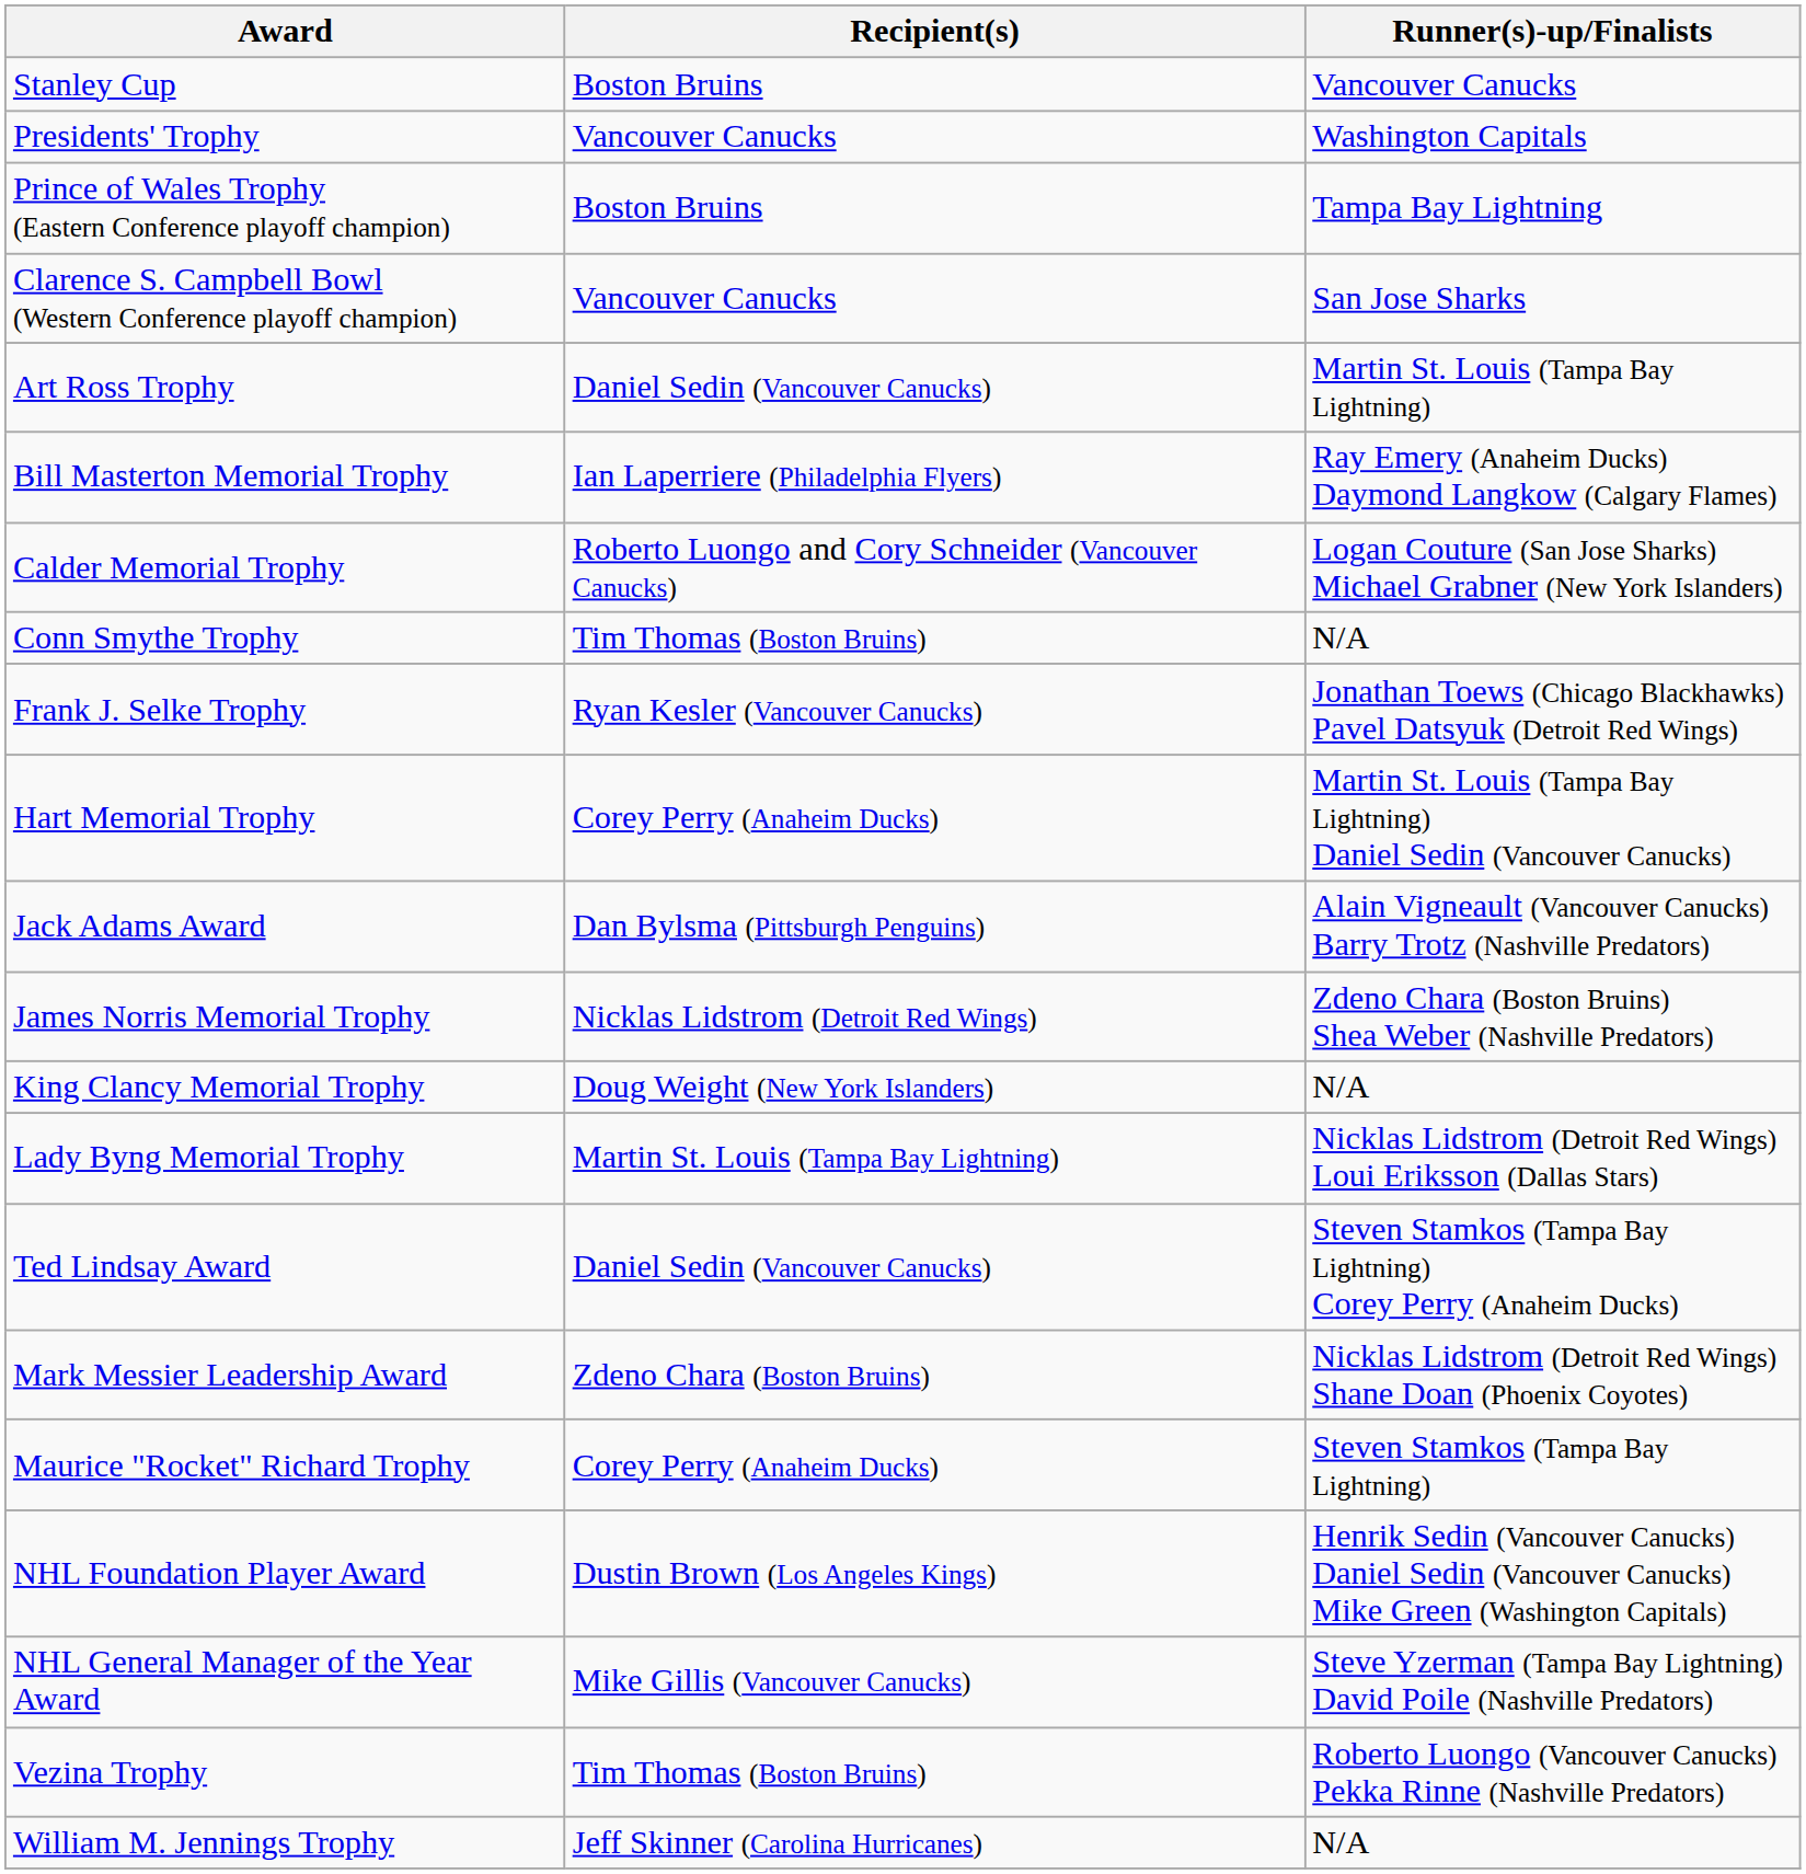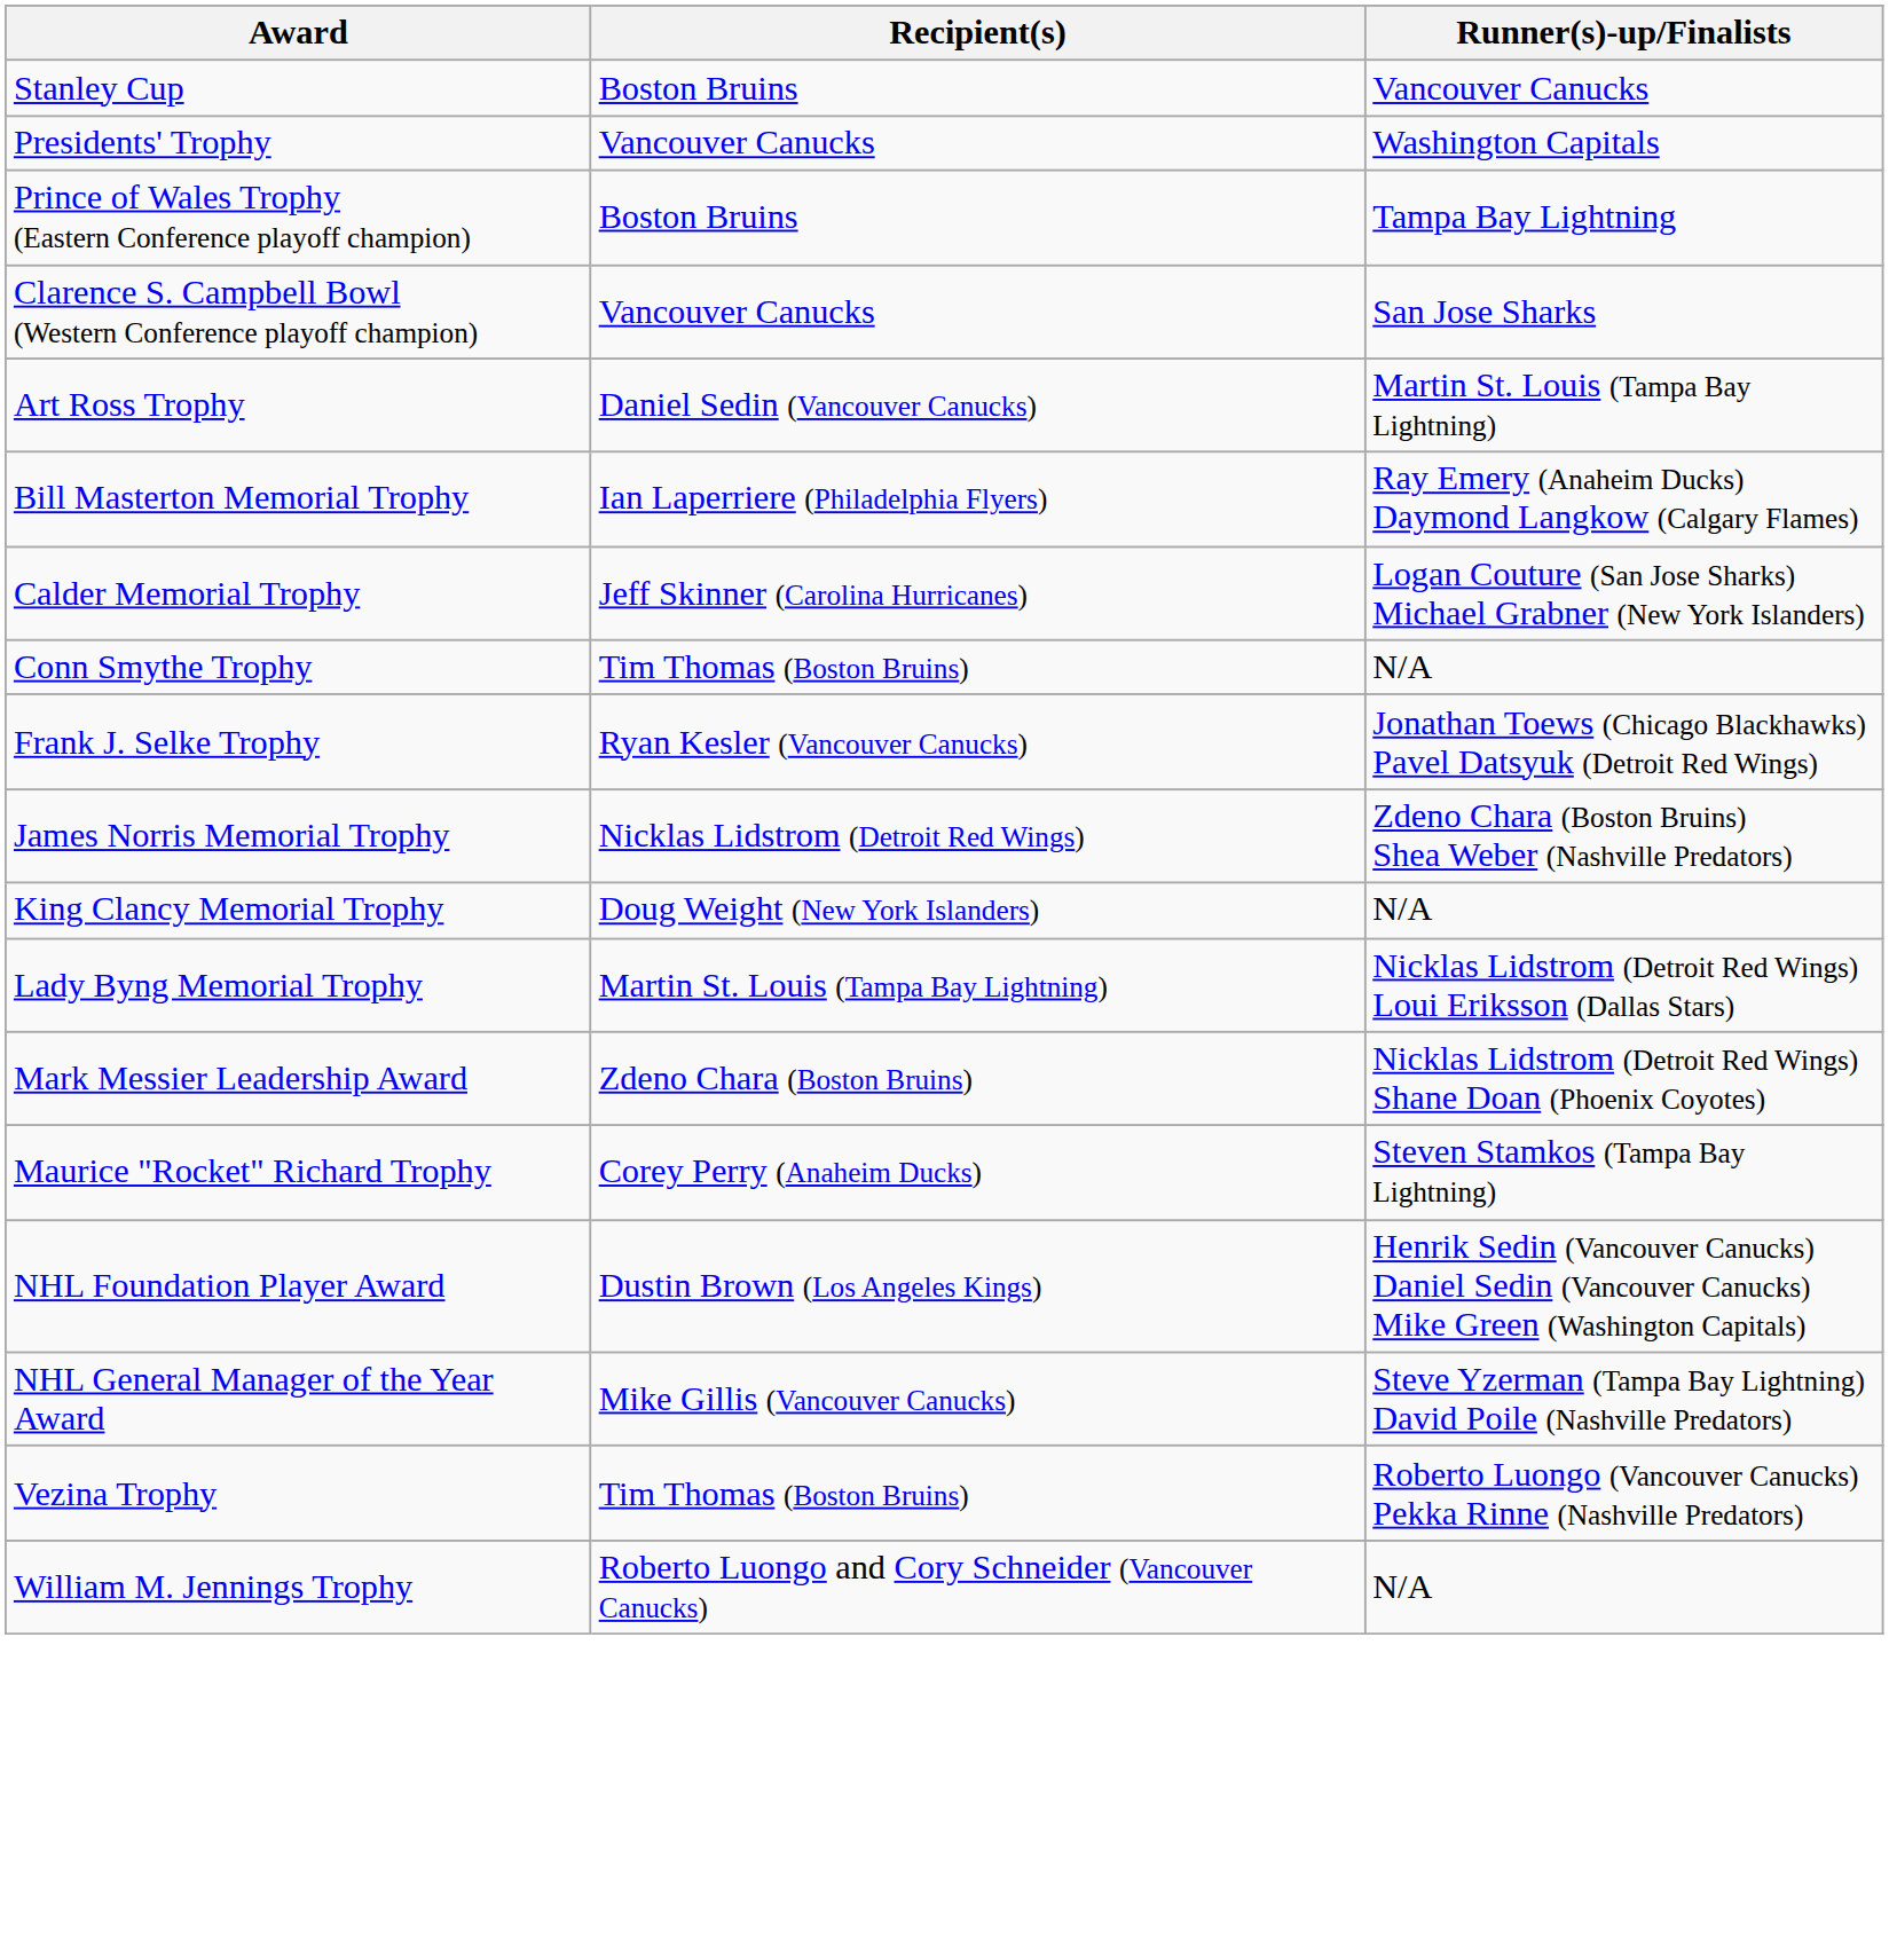Calder Memorial Trophy | Recipient(s): Roberto Luongo and Cory Schneider (Vancouver Canucks) -> Jeff Skinner (Carolina Hurricanes)
- row: Hart Memorial Trophy | Corey Perry (Anaheim Ducks) | Martin St. Louis (Tampa Bay Lightning) Daniel Sedin (Vancouver Canucks)
- row: Jack Adams Award | Dan Bylsma (Pittsburgh Penguins) | Alain Vigneault (Vancouver Canucks) Barry Trotz (Nashville Predators)
- row: Ted Lindsay Award | Daniel Sedin (Vancouver Canucks) | Steven Stamkos (Tampa Bay Lightning) Corey Perry (Anaheim Ducks)
William M. Jennings Trophy | Recipient(s): Jeff Skinner (Carolina Hurricanes) -> Roberto Luongo and Cory Schneider (Vancouver Canucks)
